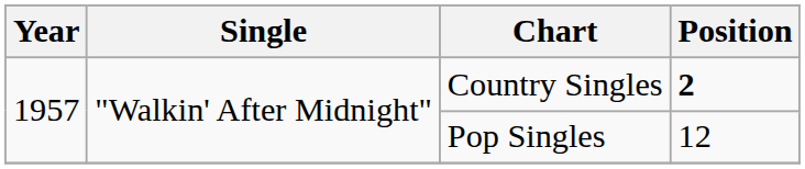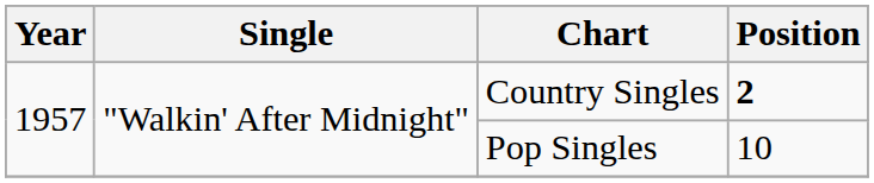Pop Singles | Position: 12 -> 10
